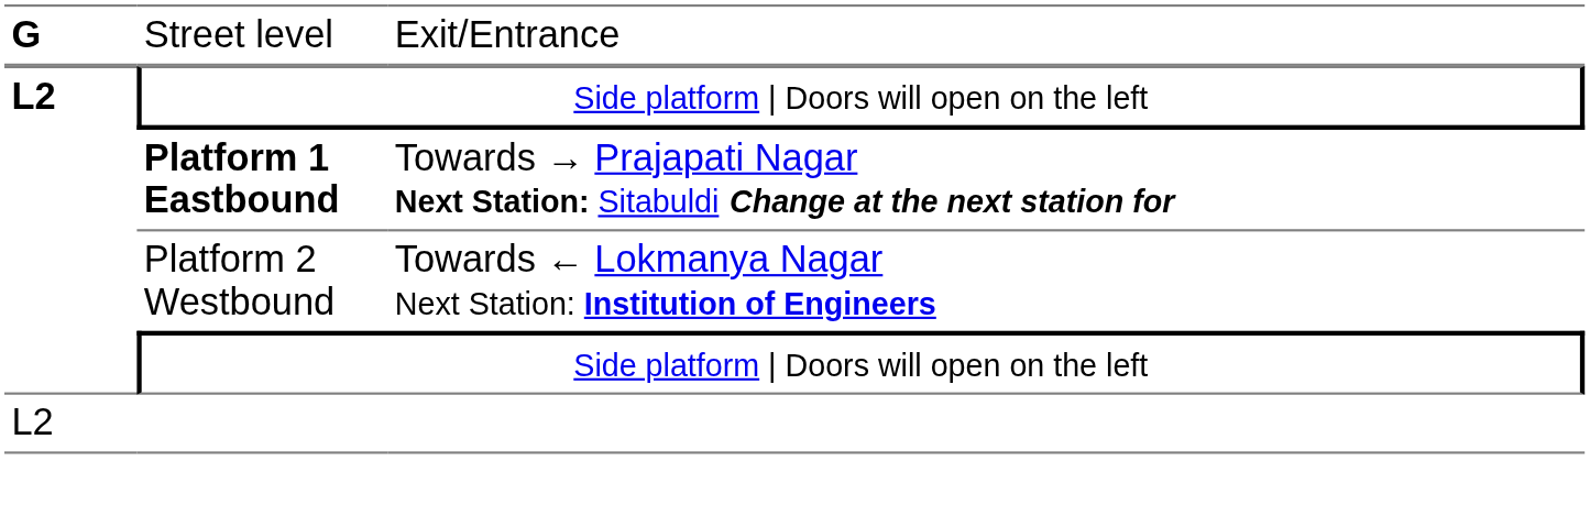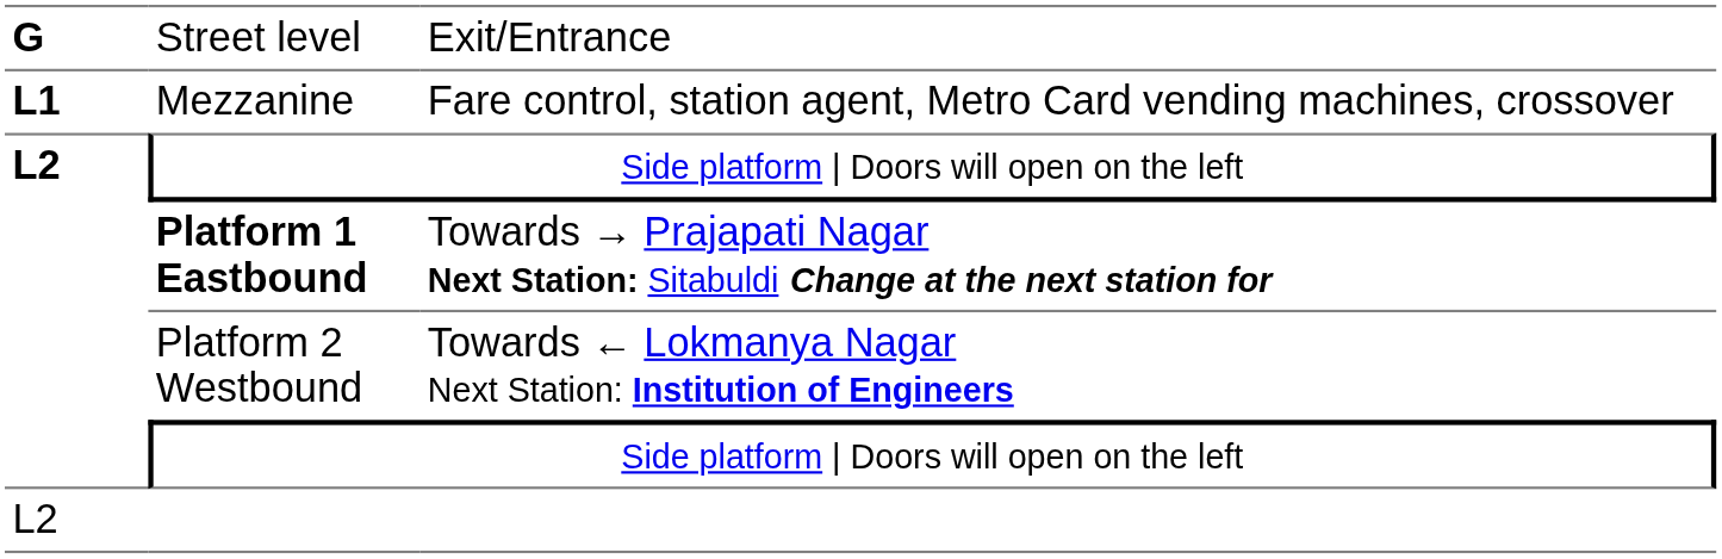+ row: L1 | Mezzanine | Fare control, station agent, Metro Card vending machines, crossover
